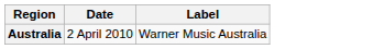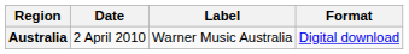+ column: Format | Digital download
